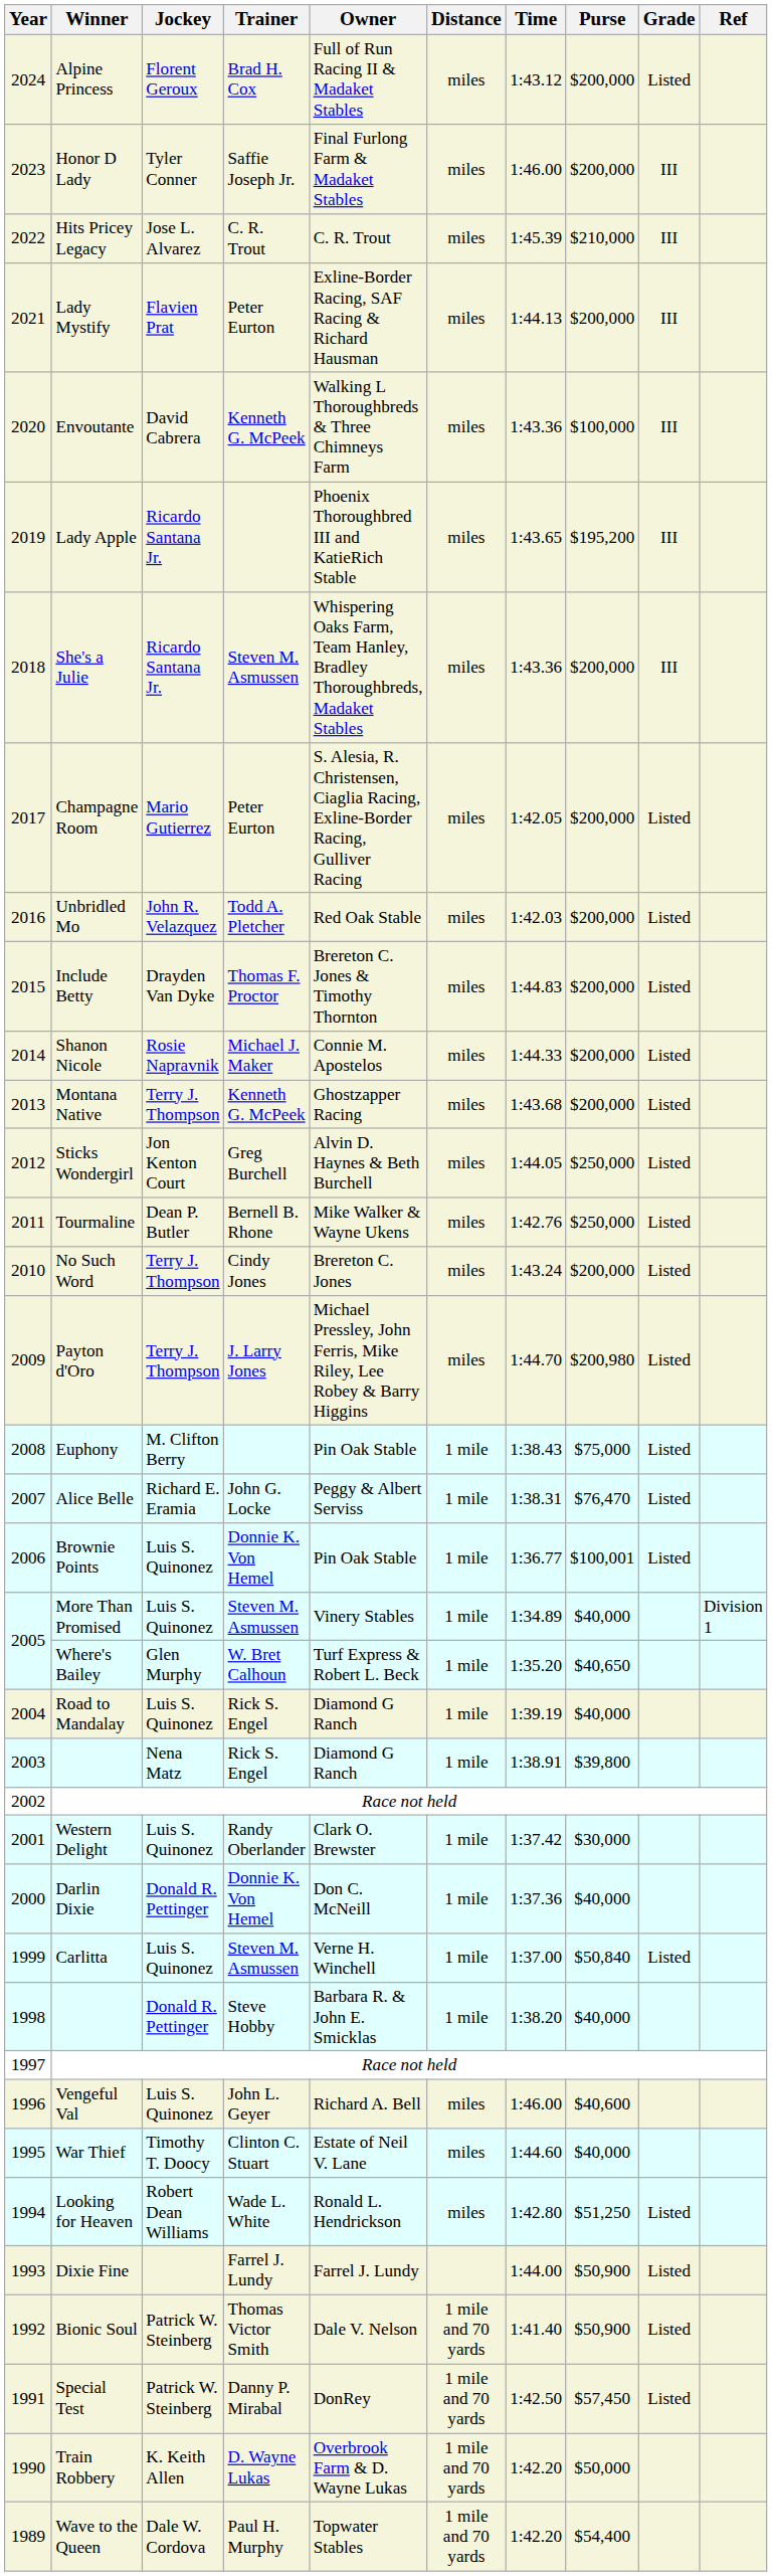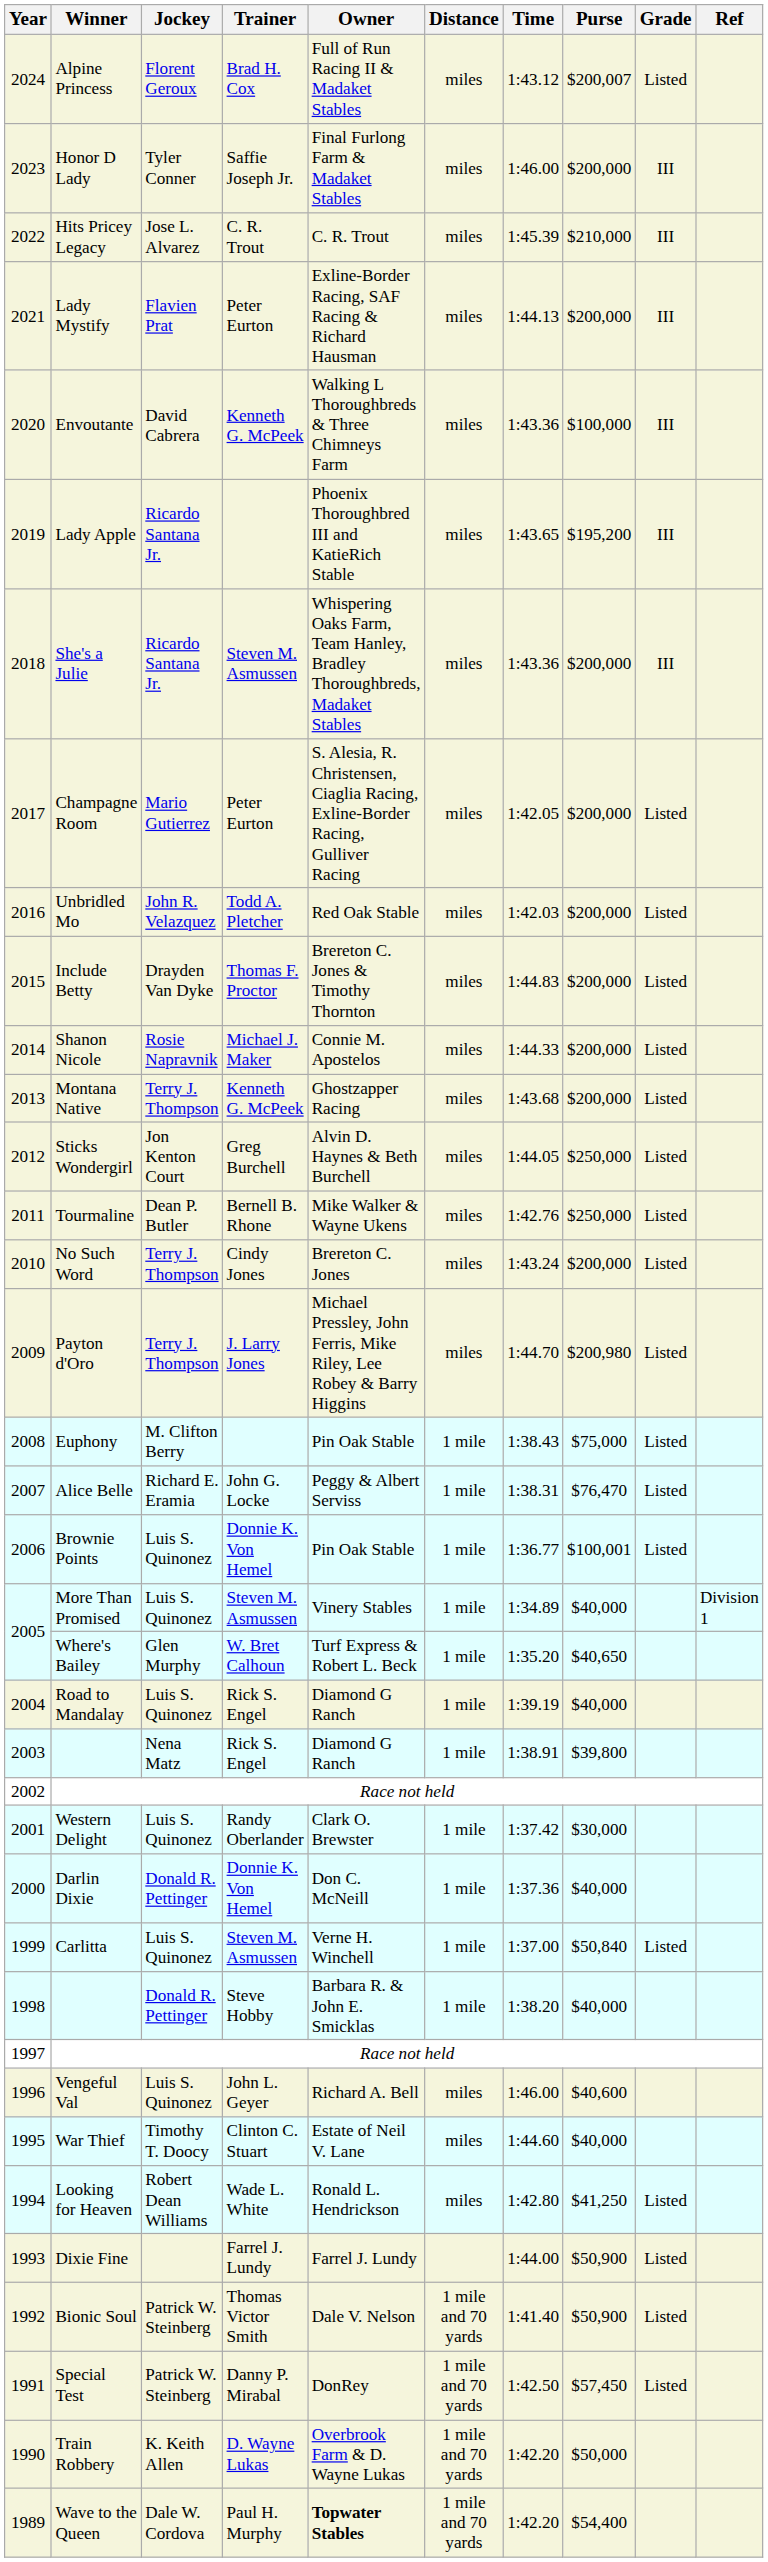Alpine Princess | Purse: $200,000 -> $200,007
Looking for Heaven | Purse: $51,250 -> $41,250
Wave to the Queen | Owner: normal -> bold
